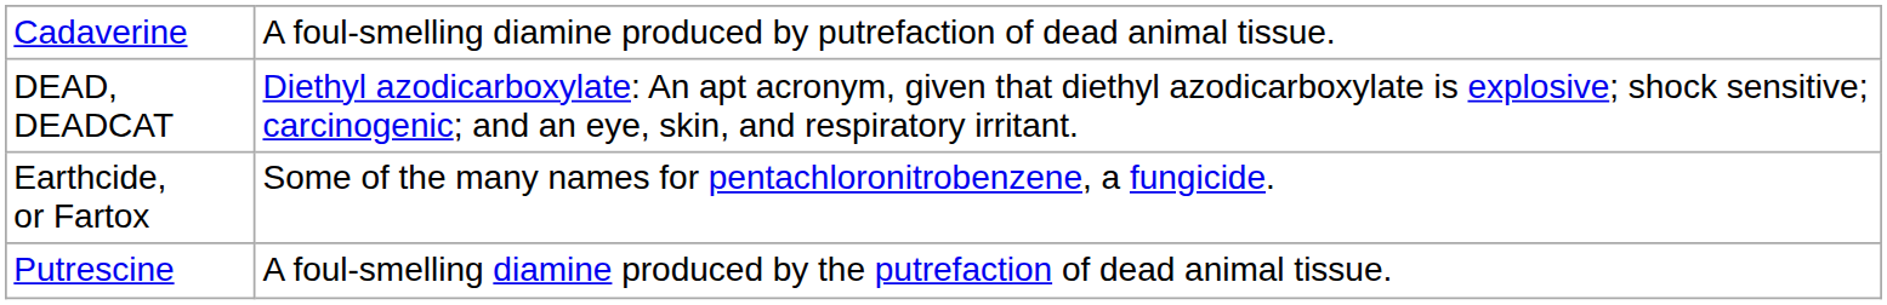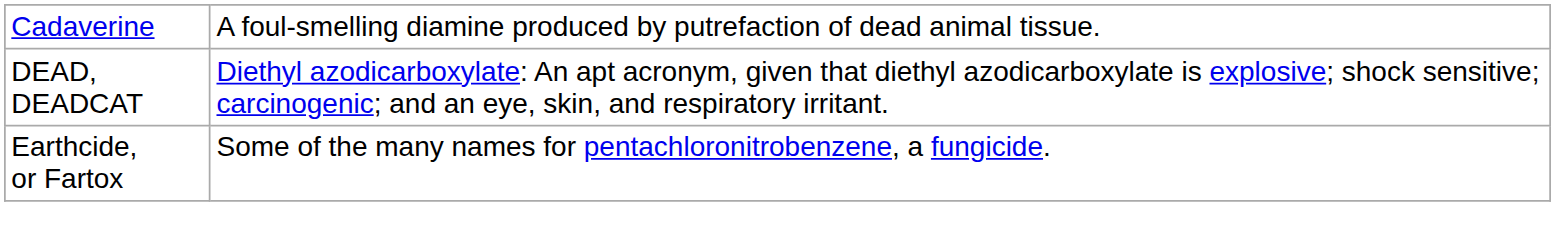- row: Putrescine | A foul-smelling diamine produced by the putrefaction of dead animal tissue.
